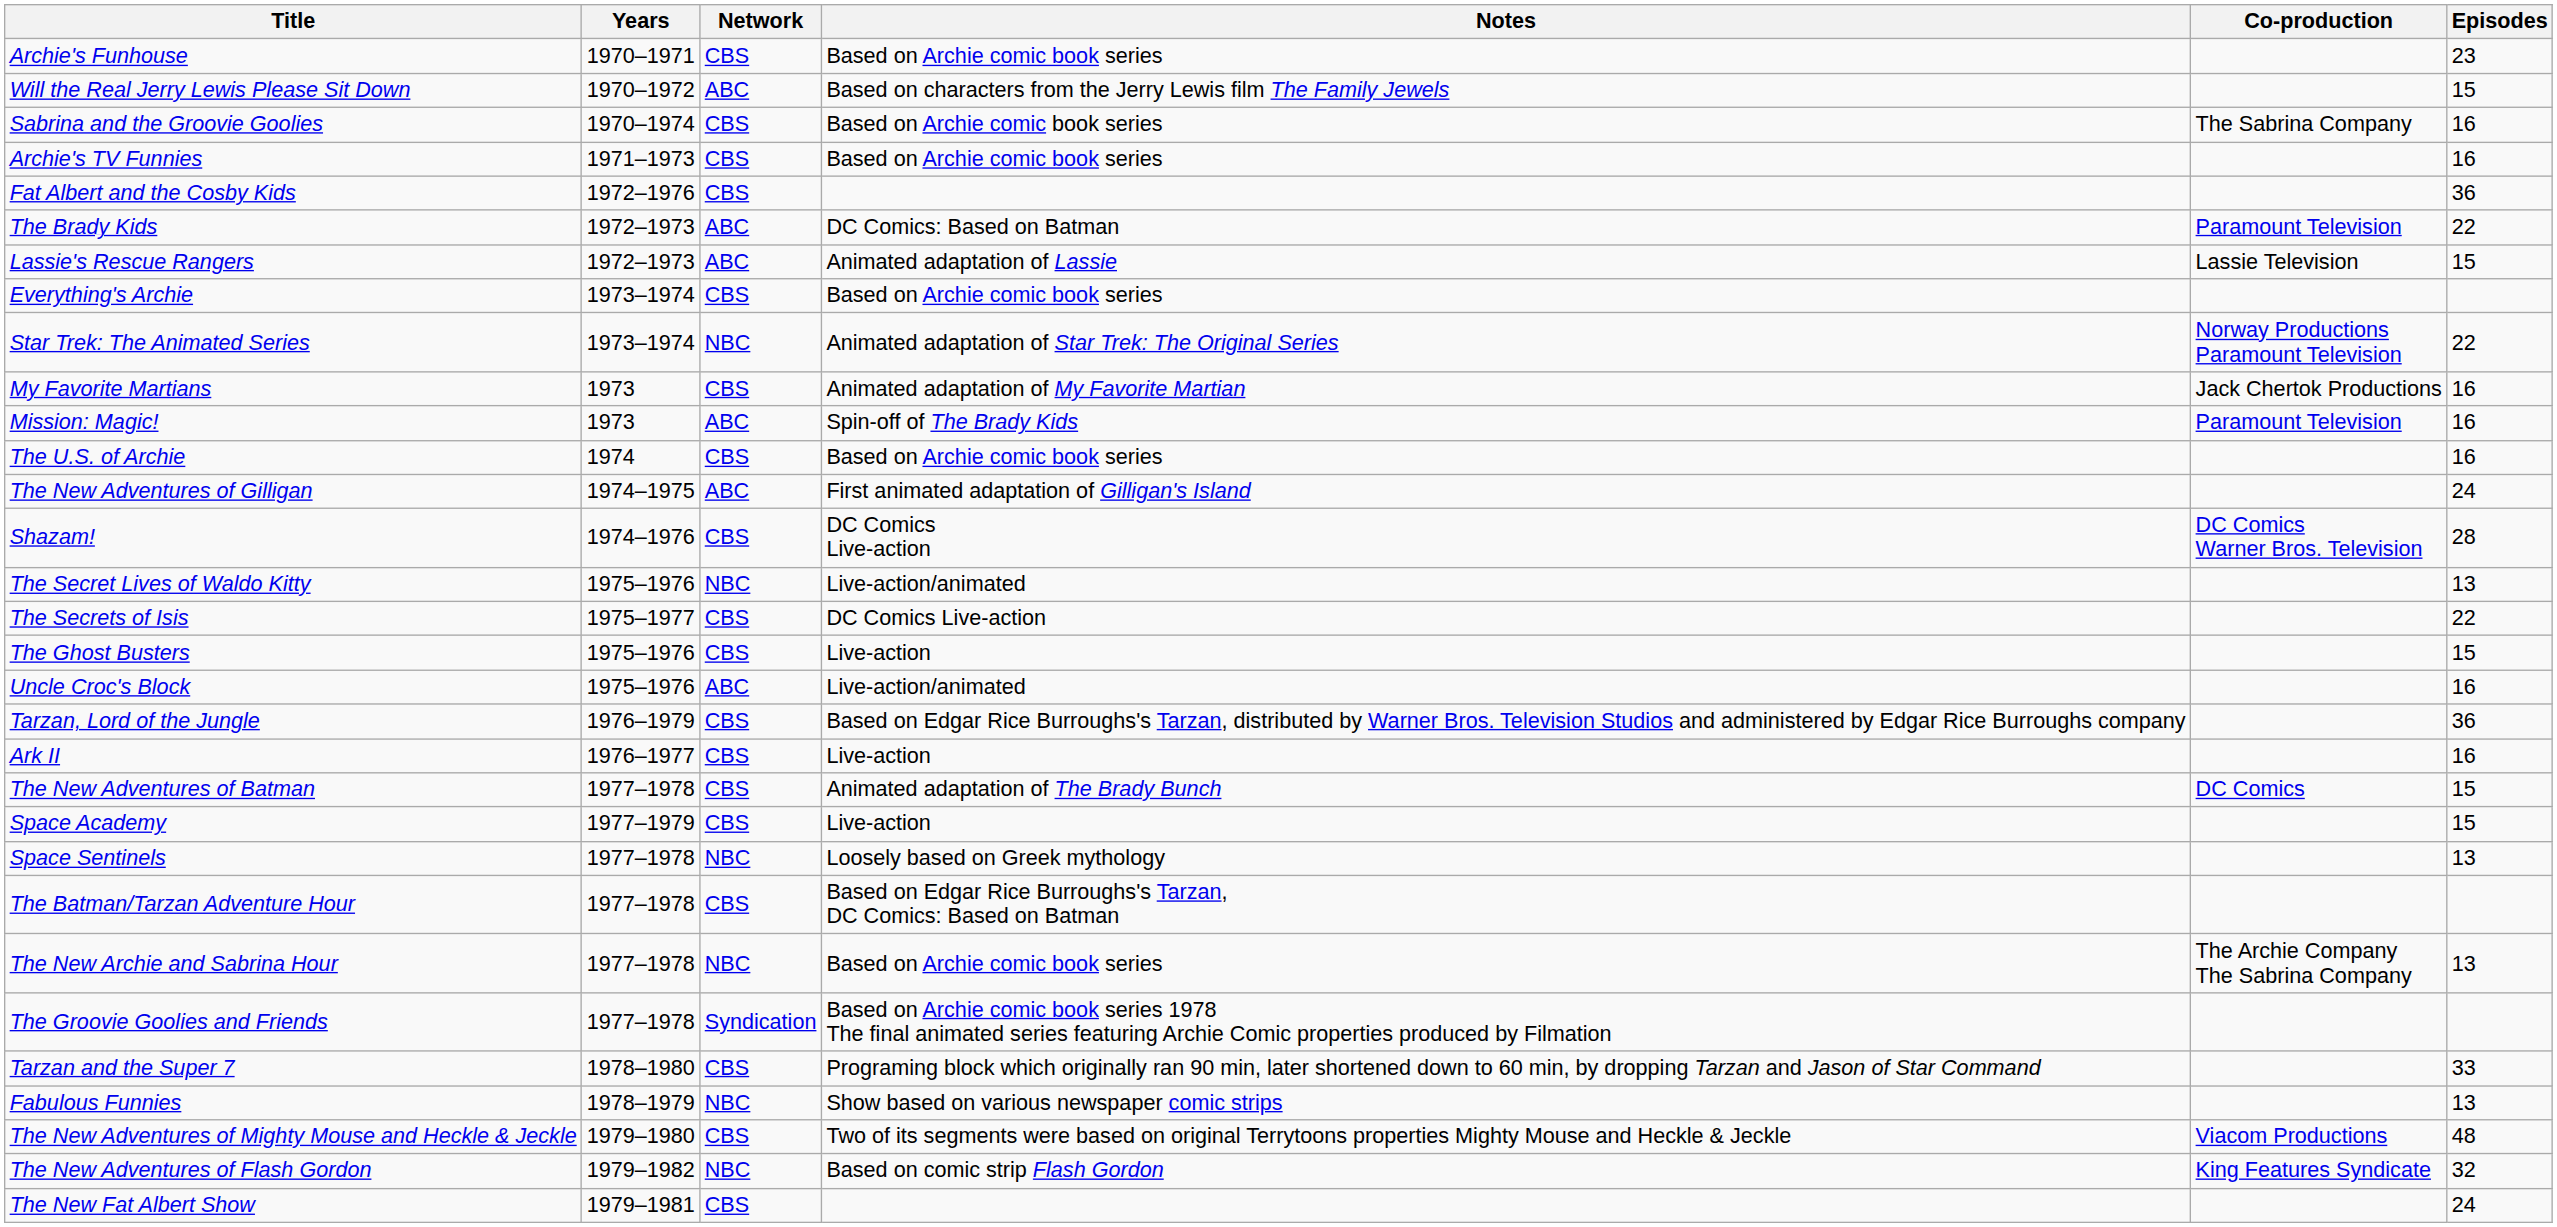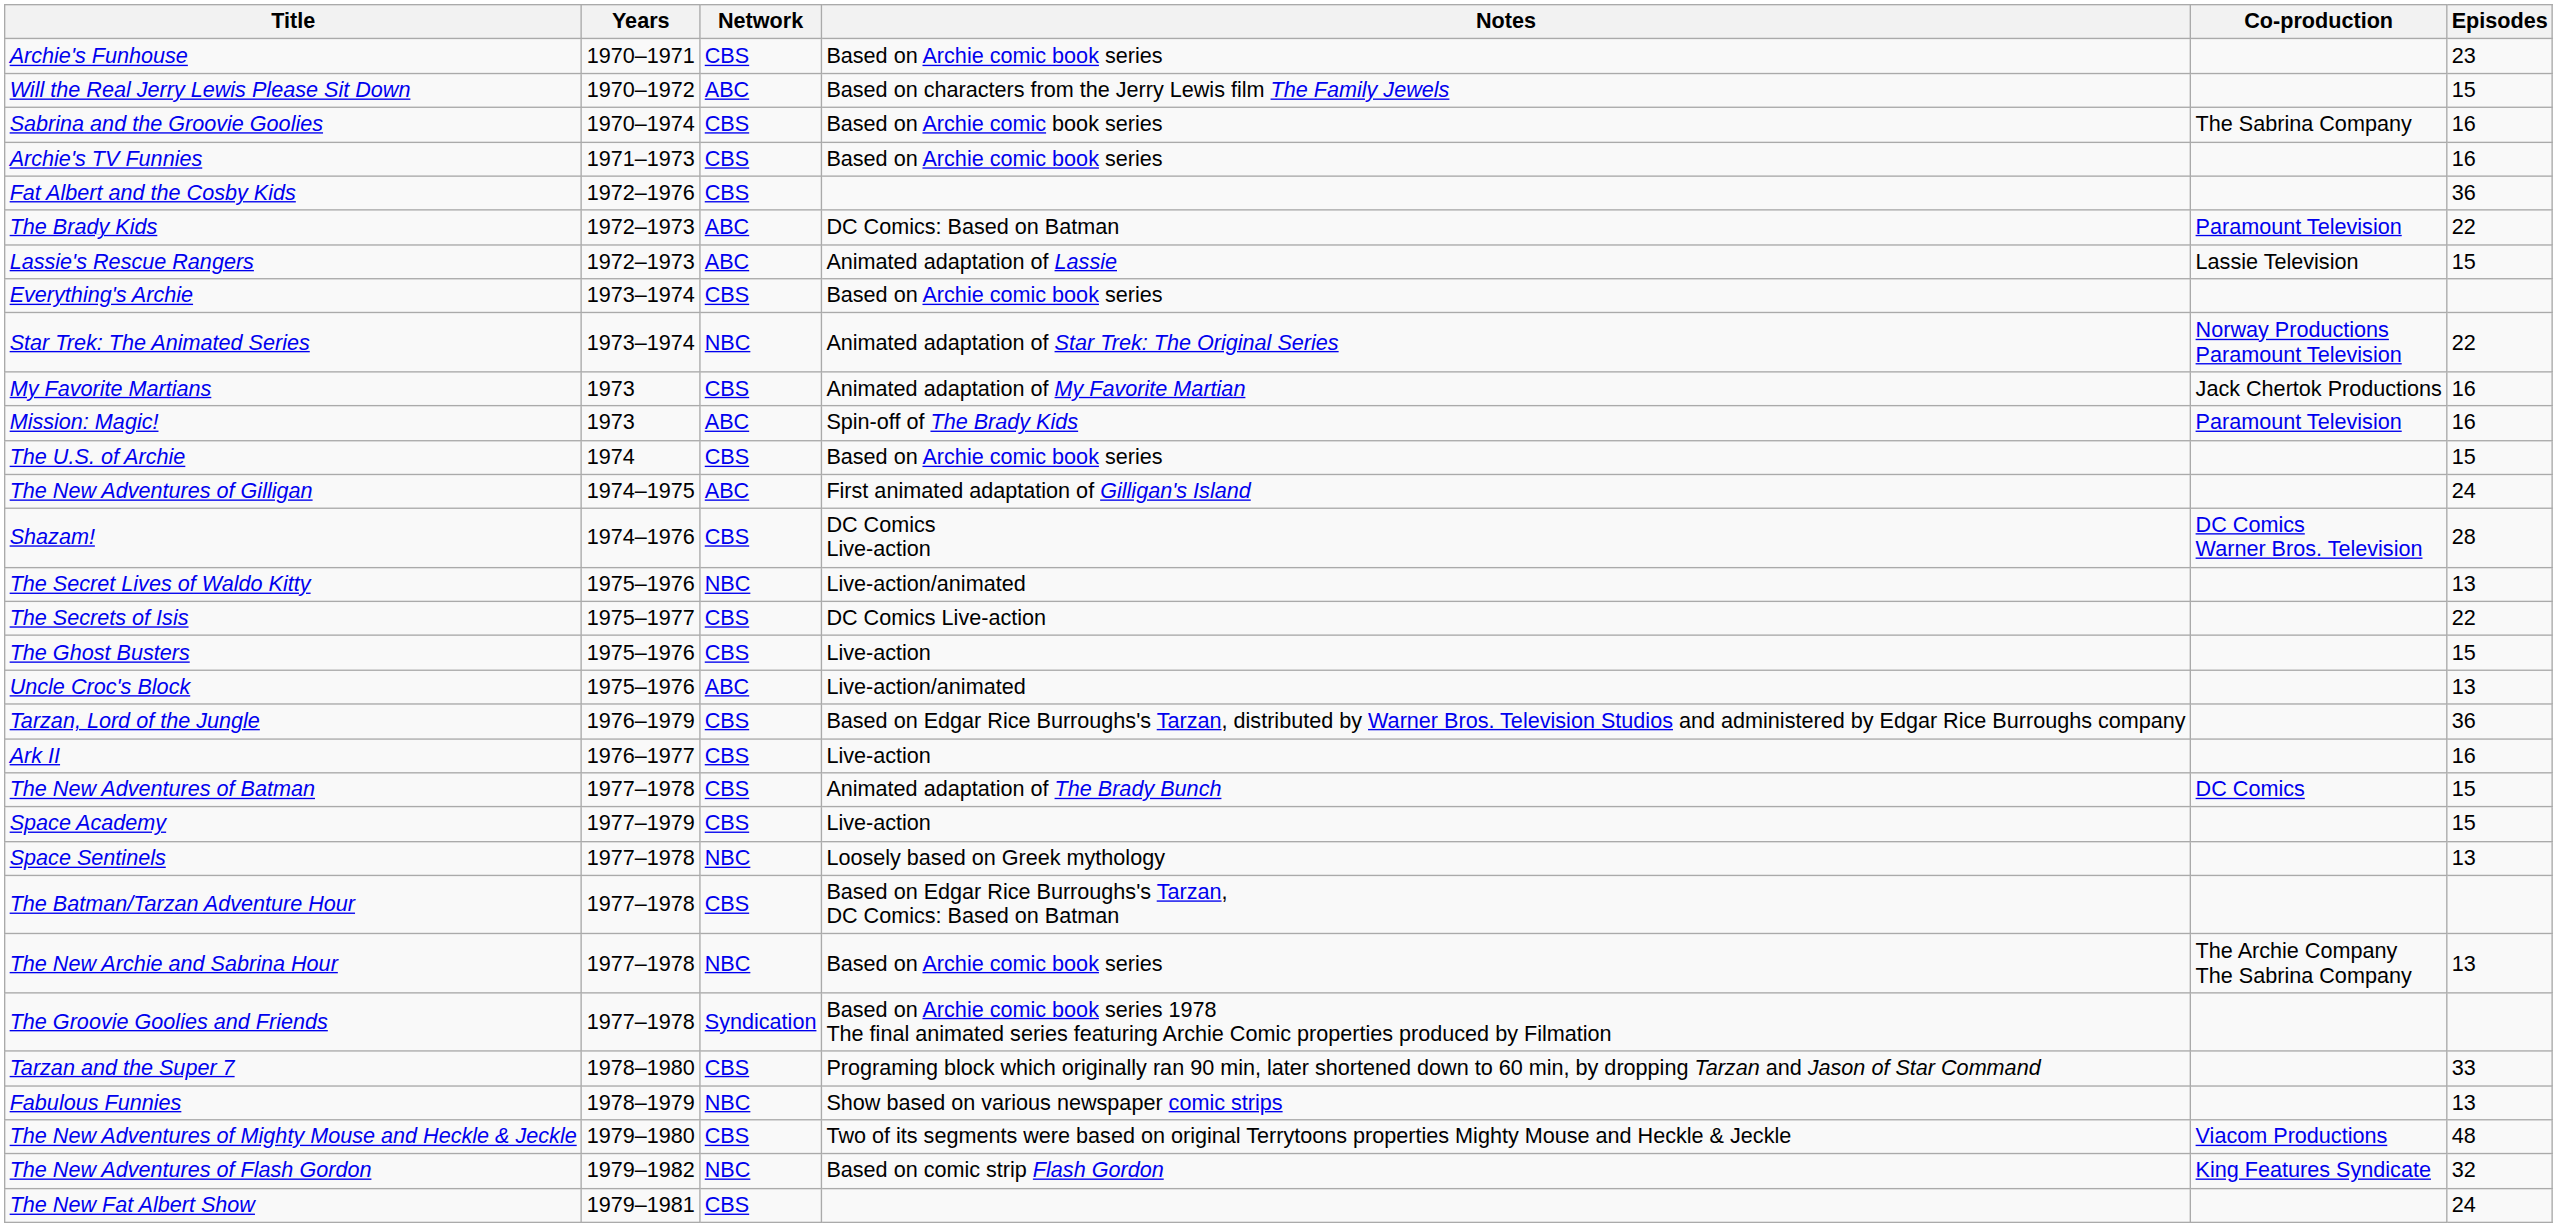The U.S. of Archie | Episodes: 16 -> 15
Uncle Croc's Block | Episodes: 16 -> 13
